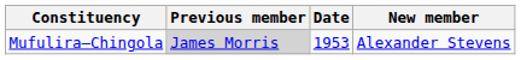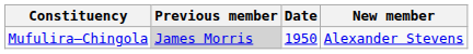Mufulira–Chingola | Date: 1953 -> 1950
